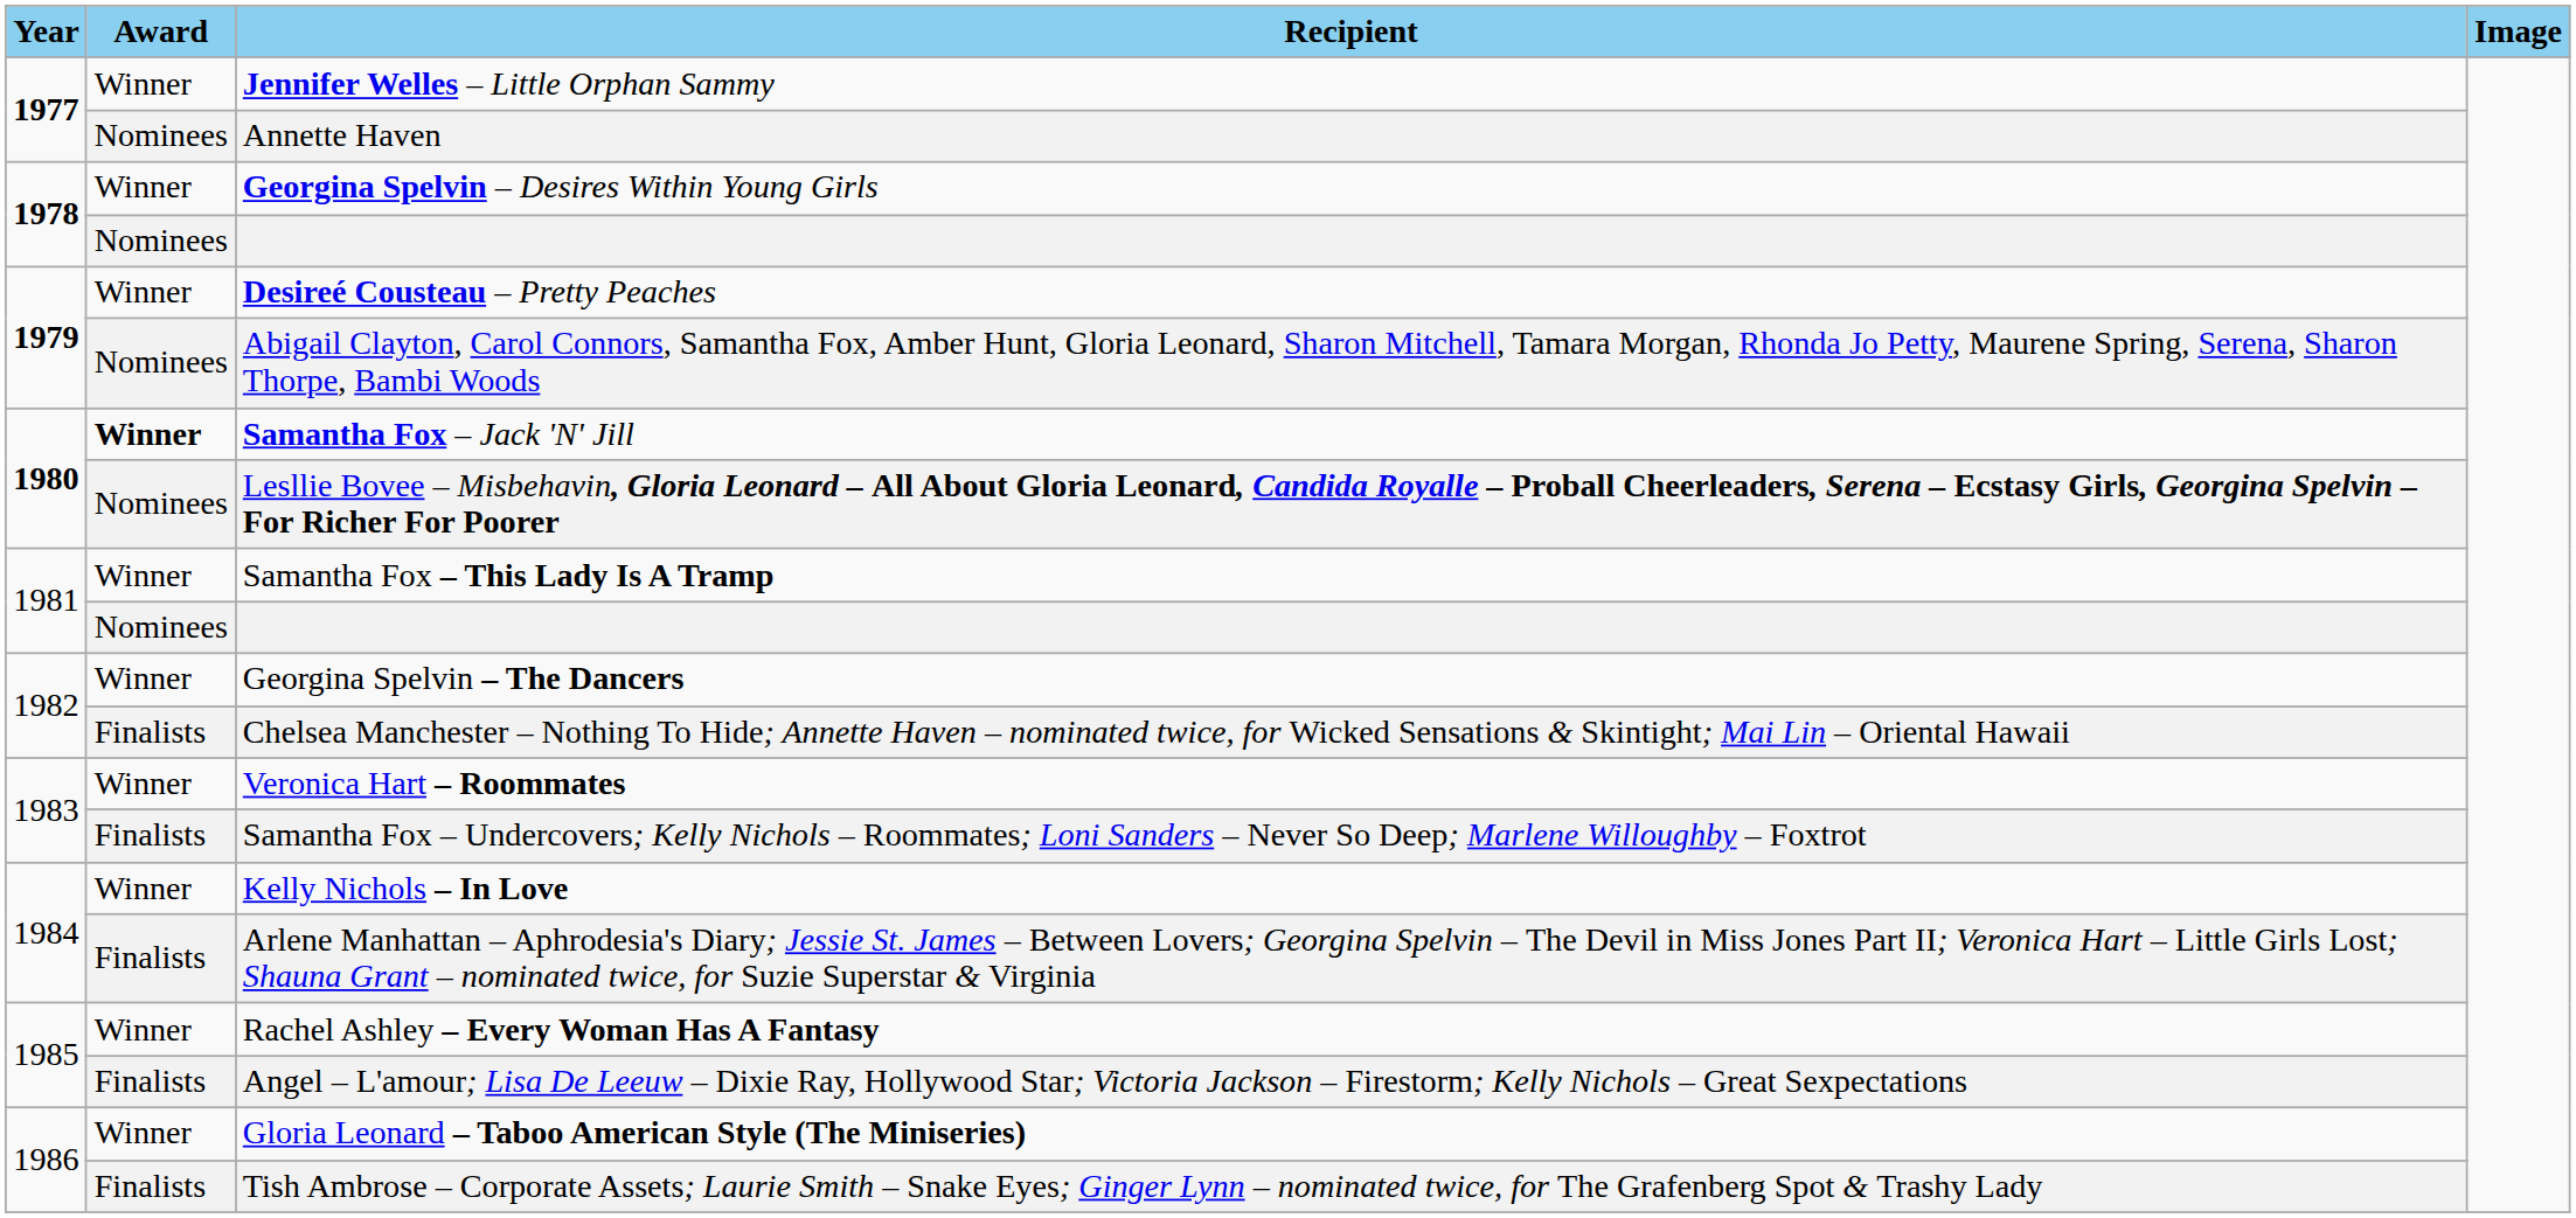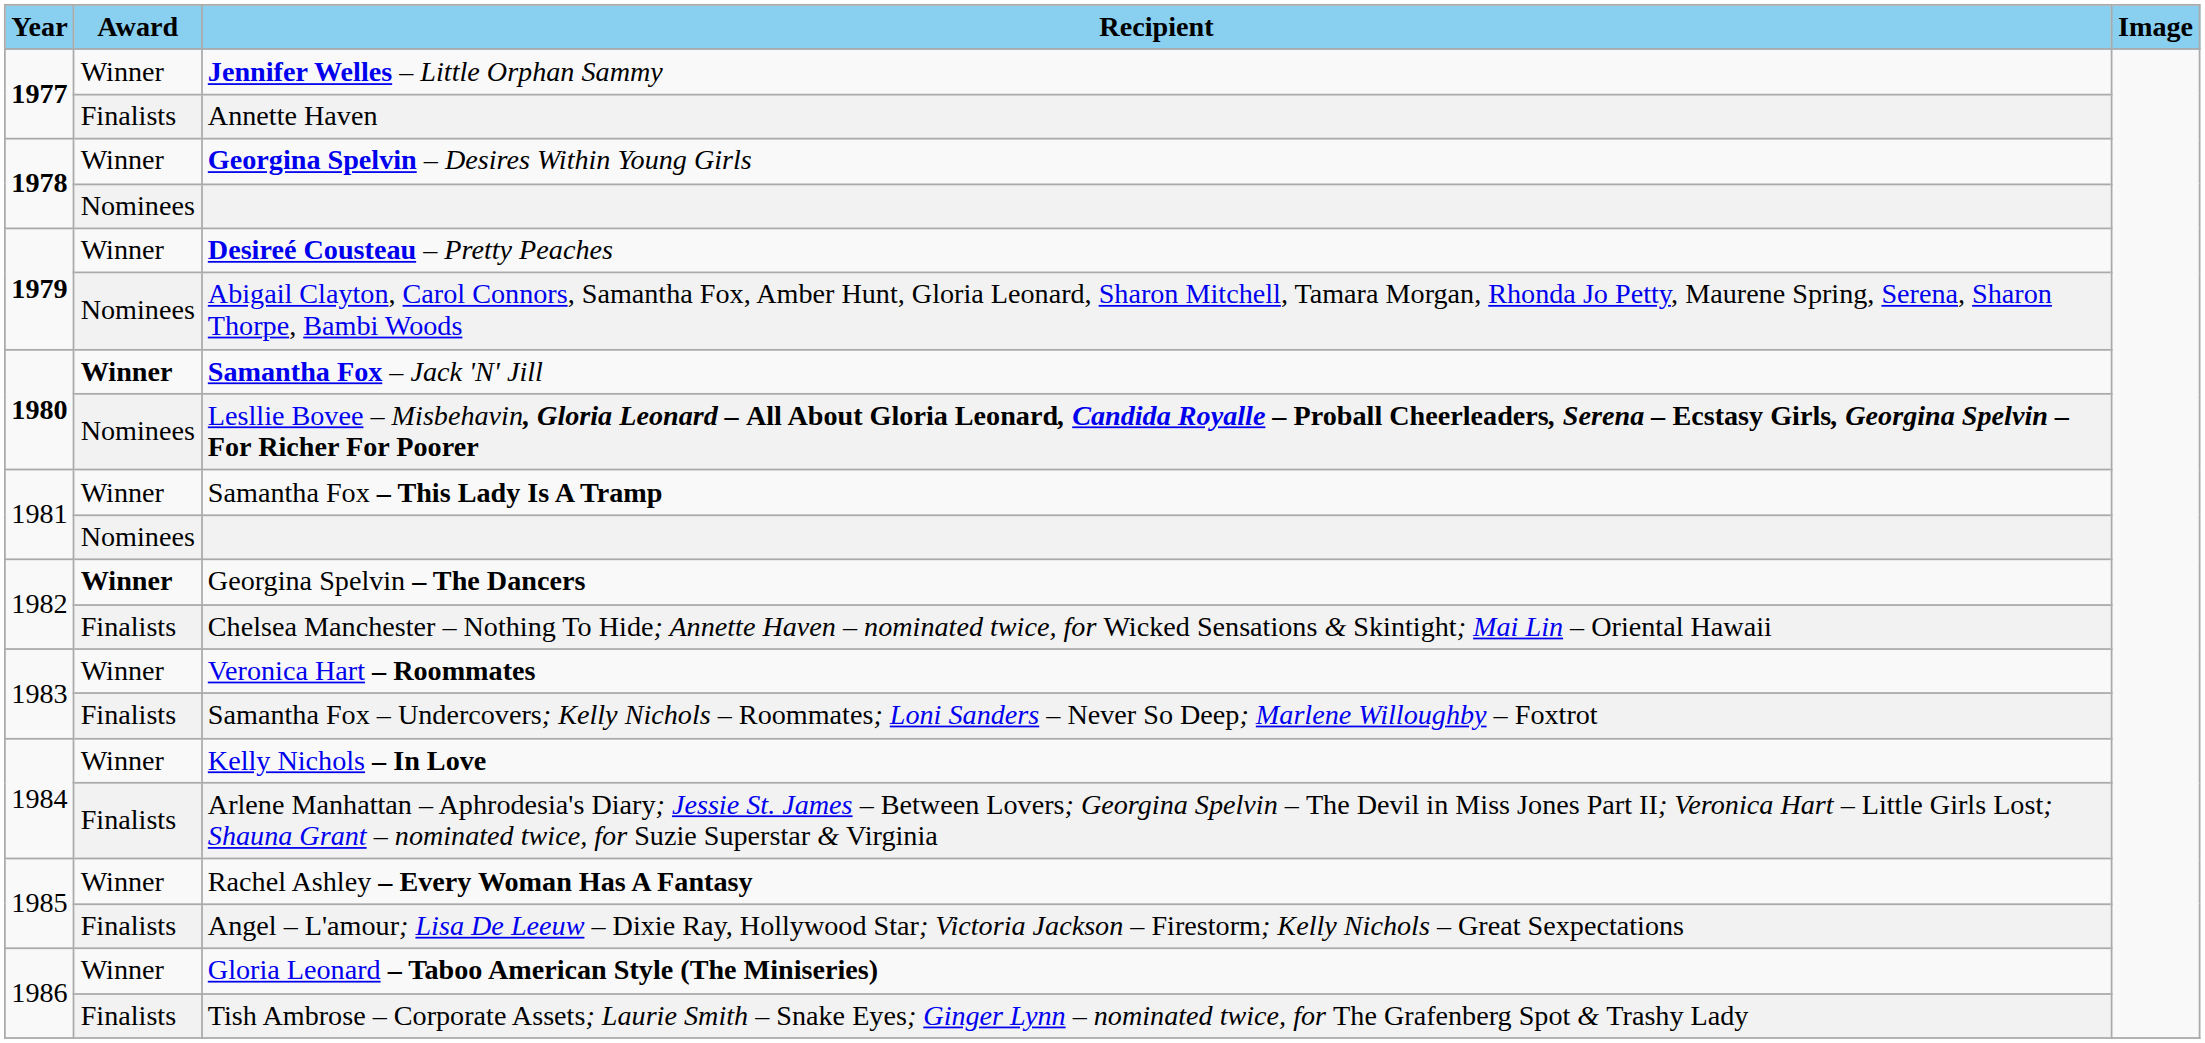Annette Haven | Award: Nominees -> Finalists
Georgina Spelvin – The Dancers | Award: normal -> bold
